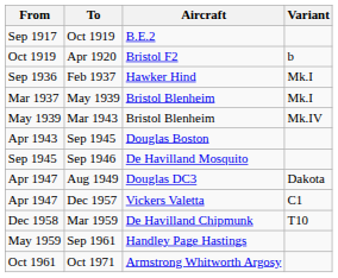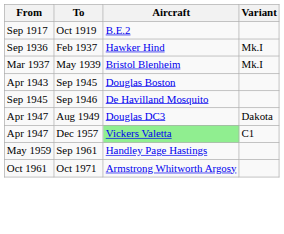- row: Oct 1919 | Apr 1920 | Bristol F2 | b
- row: May 1939 | Mar 1943 | Bristol Blenheim | Mk.IV
Dec 1957 | Aircraft: no background -> lightgreen background
- row: Dec 1958 | Mar 1959 | De Havilland Chipmunk | T10
